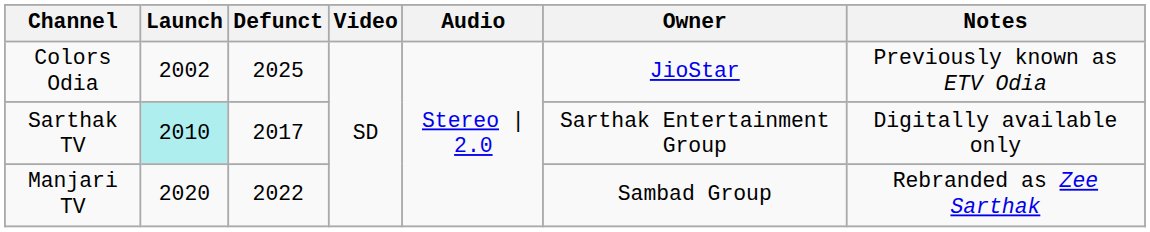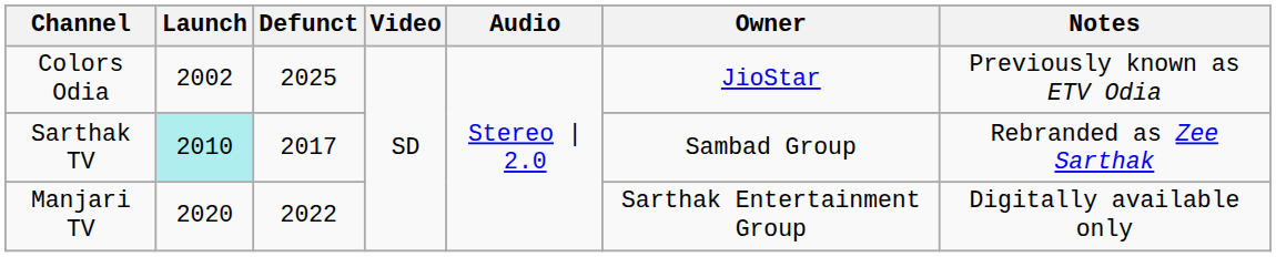Sarthak TV | Owner: Sarthak Entertainment Group -> Sambad Group
Sarthak TV | Notes: Digitally available only -> Rebranded as Zee Sarthak
Manjari TV | Owner: Sambad Group -> Sarthak Entertainment Group
Manjari TV | Notes: Rebranded as Zee Sarthak -> Digitally available only
